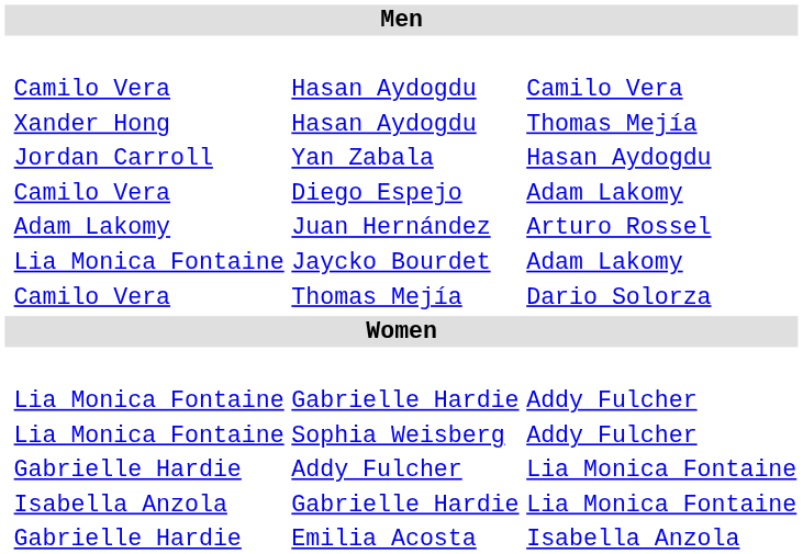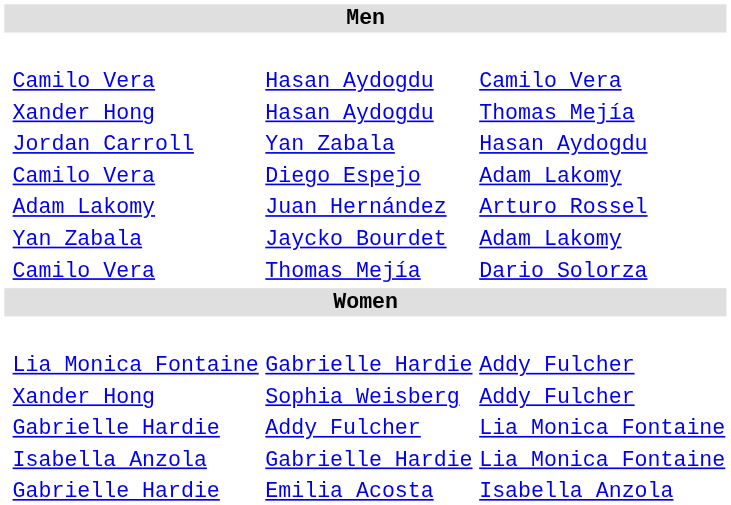Jaycko Bourdet | column 2: Lia Monica Fontaine -> Yan Zabala
Sophia Weisberg | column 2: Lia Monica Fontaine -> Xander Hong
